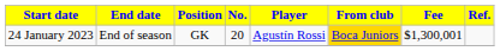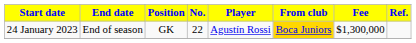24 January 2023 | No.: 20 -> 22
24 January 2023 | Fee: $1,300,001 -> $1,300,000
